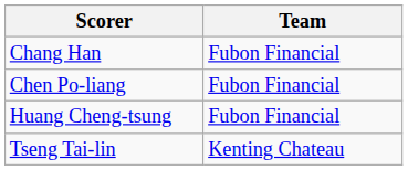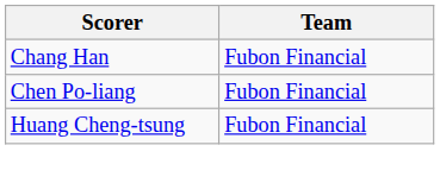- row: Tseng Tai-lin | Kenting Chateau
